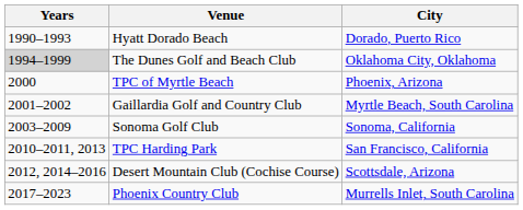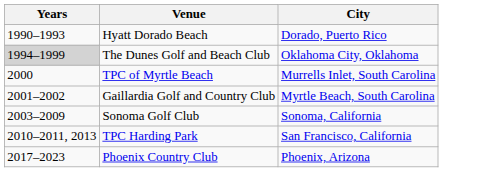TPC of Myrtle Beach | City: Phoenix, Arizona -> Murrells Inlet, South Carolina
- row: 2012, 2014–2016 | Desert Mountain Club (Cochise Course) | Scottsdale, Arizona
Phoenix Country Club | City: Murrells Inlet, South Carolina -> Phoenix, Arizona
